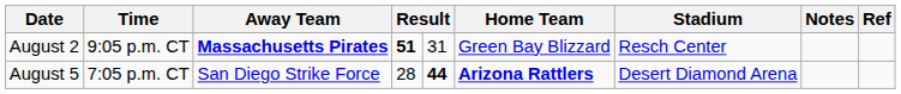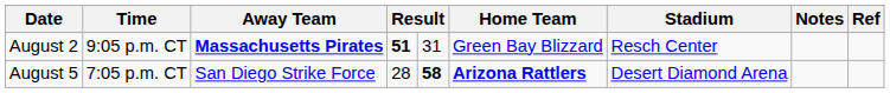August 5 | column 5: 44 -> 58
